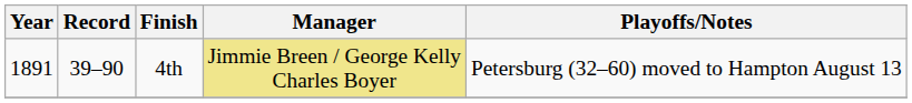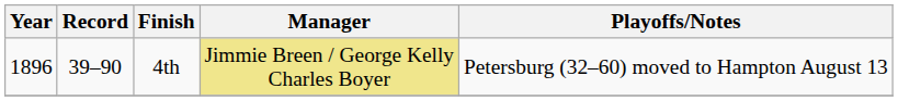4th | Year: 1891 -> 1896
